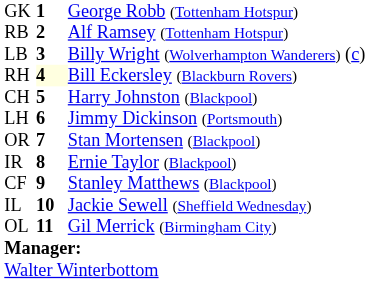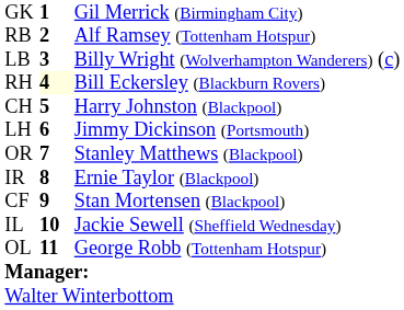GK | column 3: George Robb (Tottenham Hotspur) -> Gil Merrick (Birmingham City)
OR | column 3: Stan Mortensen (Blackpool) -> Stanley Matthews (Blackpool)
CF | column 3: Stanley Matthews (Blackpool) -> Stan Mortensen (Blackpool)
OL | column 3: Gil Merrick (Birmingham City) -> George Robb (Tottenham Hotspur)
